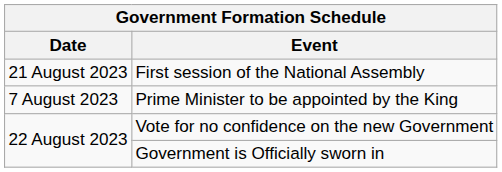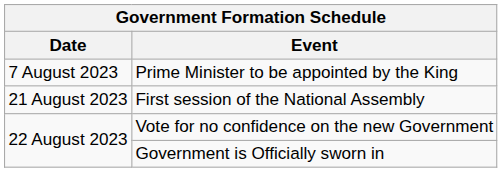rows swapped: Prime Minister to be appointed by the King <-> First session of the National Assembly
